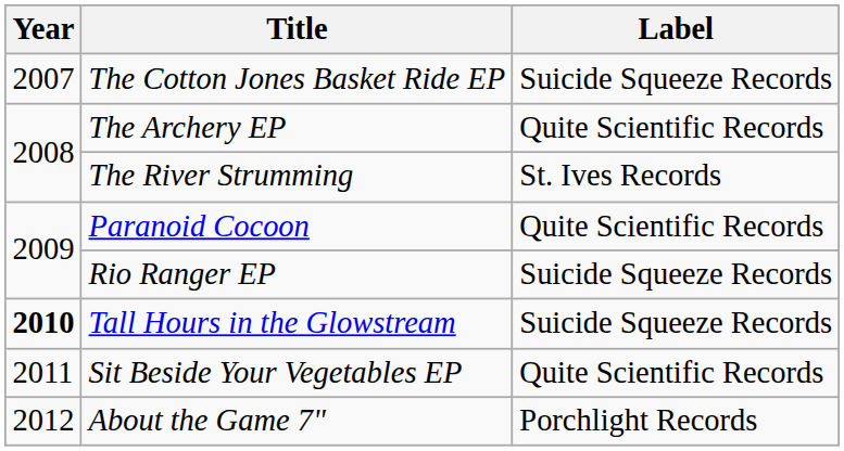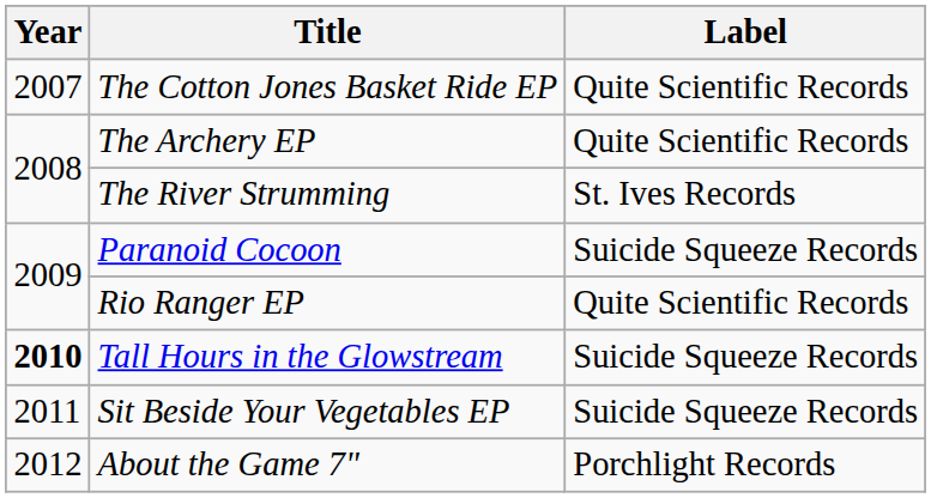The Cotton Jones Basket Ride EP | Label: Suicide Squeeze Records -> Quite Scientific Records
Paranoid Cocoon | Label: Quite Scientific Records -> Suicide Squeeze Records
Rio Ranger EP | Label: Suicide Squeeze Records -> Quite Scientific Records
Sit Beside Your Vegetables EP | Label: Quite Scientific Records -> Suicide Squeeze Records
